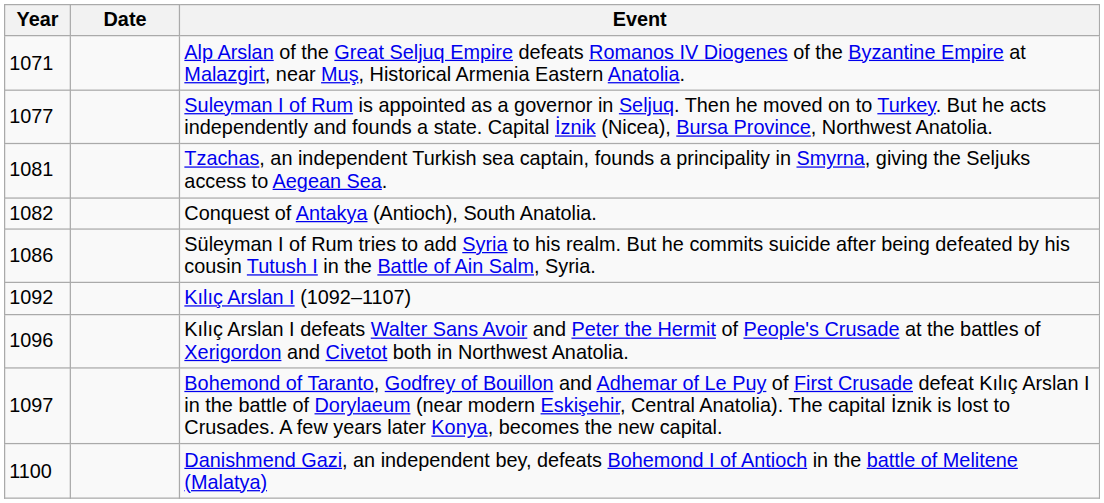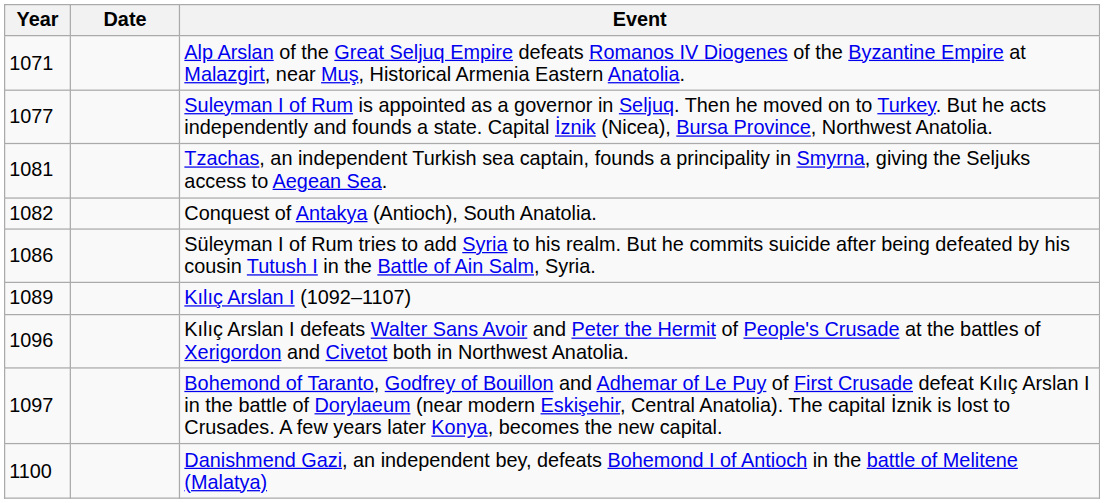Kılıç Arslan I (1092–1107) | Year: 1092 -> 1089
